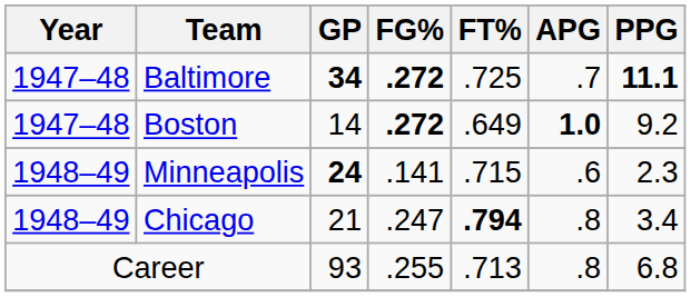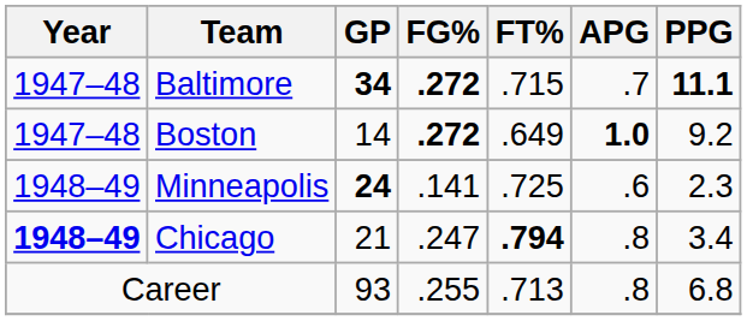Baltimore | FT%: .725 -> .715
Minneapolis | FT%: .715 -> .725
Chicago | Year: normal -> bold
